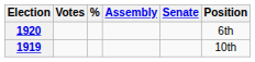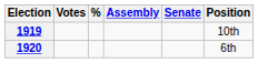rows swapped: 1919 <-> 1920
